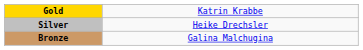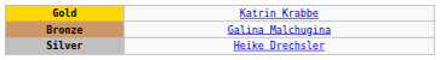rows swapped: Silver <-> Bronze
